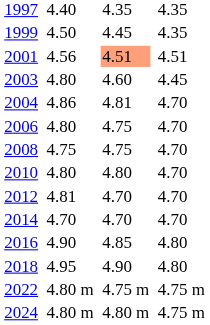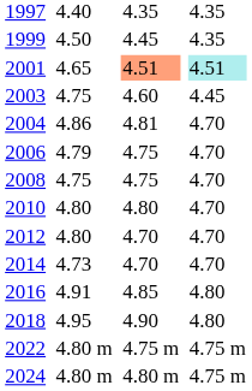2001 | column 3: 4.56 -> 4.65
2001 | column 7: no background -> paleturquoise background
2003 | column 3: 4.80 -> 4.75
2006 | column 3: 4.80 -> 4.79
2012 | column 3: 4.81 -> 4.80
2014 | column 3: 4.70 -> 4.73
2016 | column 3: 4.90 -> 4.91
